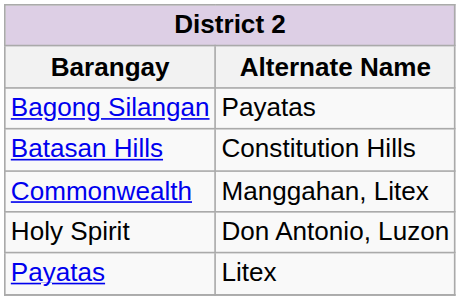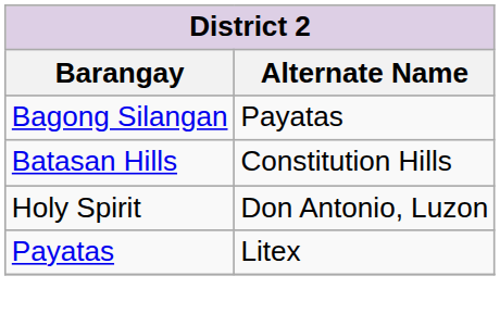- row: Commonwealth | Manggahan, Litex
